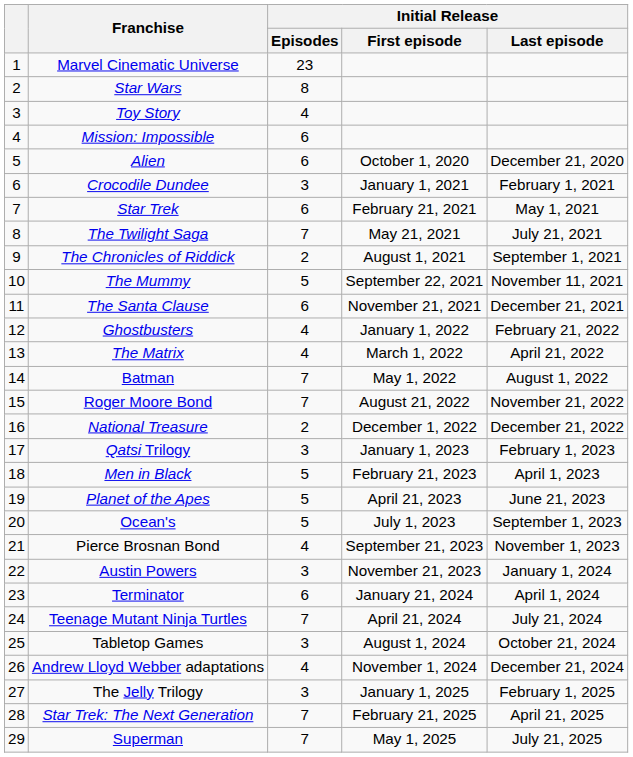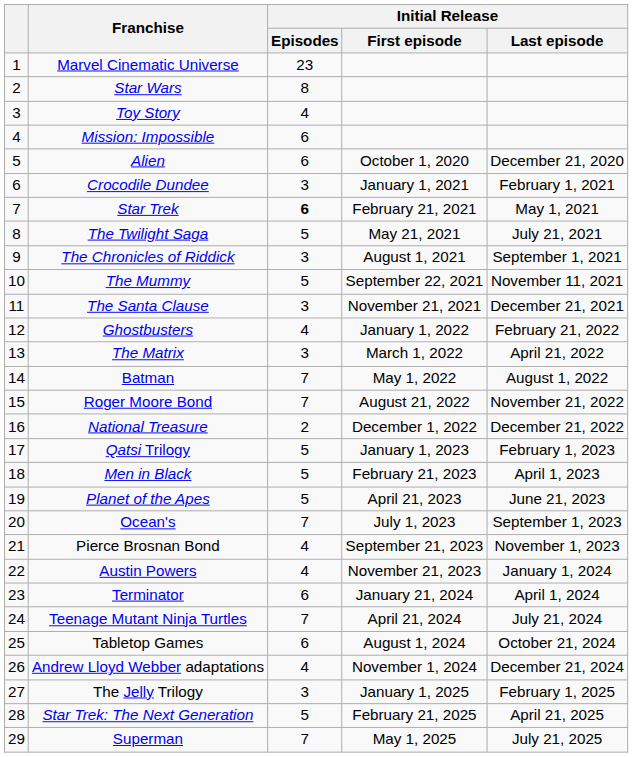Star Trek | Initial Release / Episodes: normal -> bold
The Twilight Saga | Initial Release / Episodes: 7 -> 5
The Chronicles of Riddick | Initial Release / Episodes: 2 -> 3
The Santa Clause | Initial Release / Episodes: 6 -> 3
The Matrix | Initial Release / Episodes: 4 -> 3
Qatsi Trilogy | Initial Release / Episodes: 3 -> 5
Ocean's | Initial Release / Episodes: 5 -> 7
Austin Powers | Initial Release / Episodes: 3 -> 4
Tabletop Games | Initial Release / Episodes: 3 -> 6
Star Trek: The Next Generation | Initial Release / Episodes: 7 -> 5
